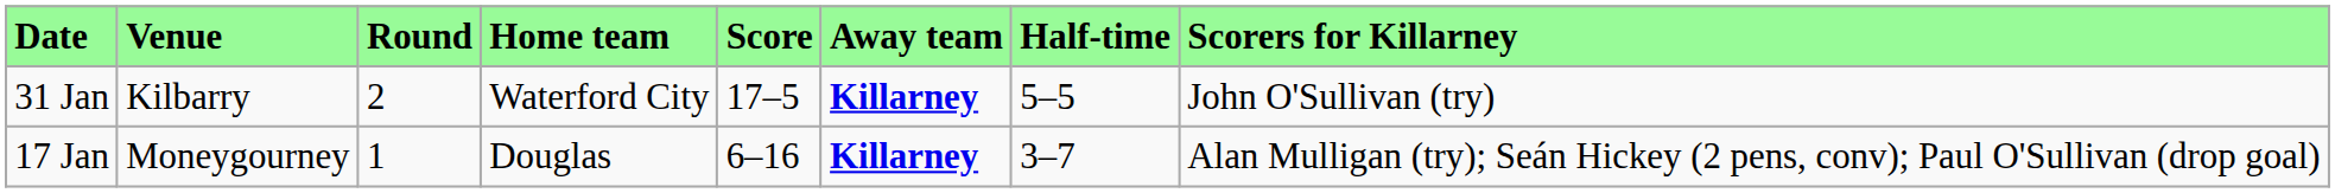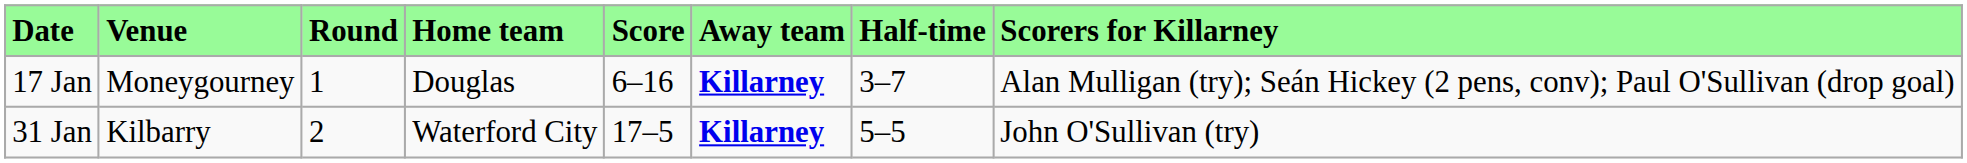rows swapped: 17 Jan <-> 31 Jan
